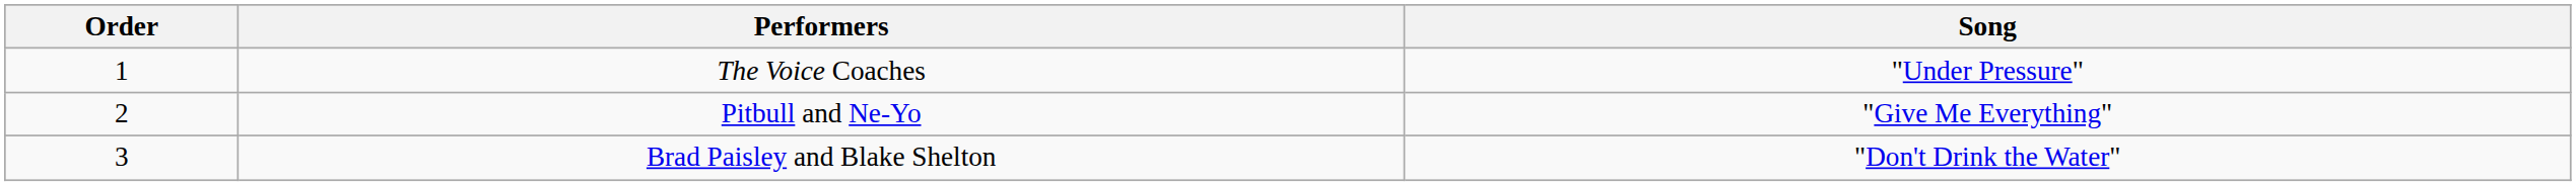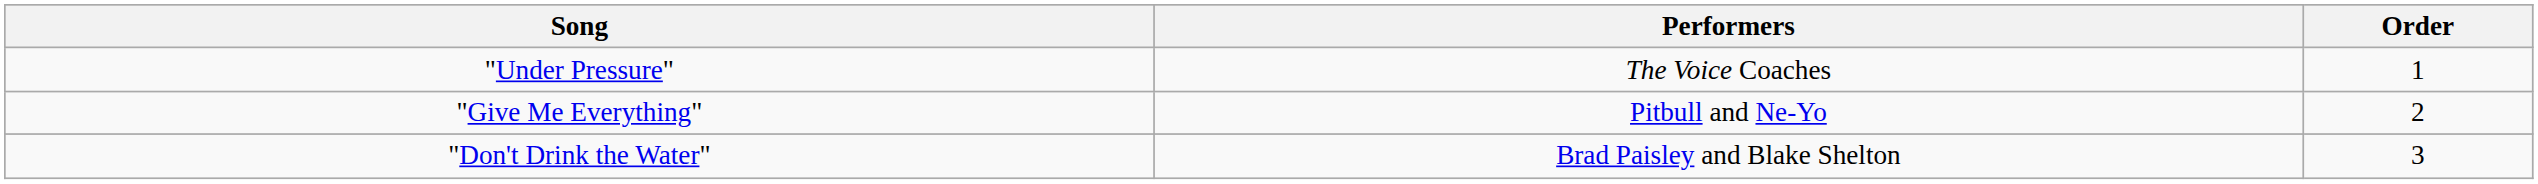columns swapped: Order <-> Song
